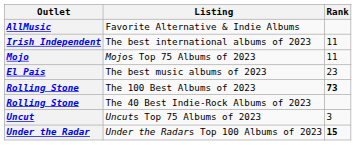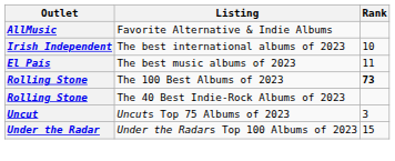The best international albums of 2023 | Rank: 11 -> 10
- row: Mojo | Mojos Top 75 Albums of 2023 | 11
The best music albums of 2023 | Rank: 23 -> 11
Under the Radars Top 100 Albums of 2023 | Rank: bold -> normal
